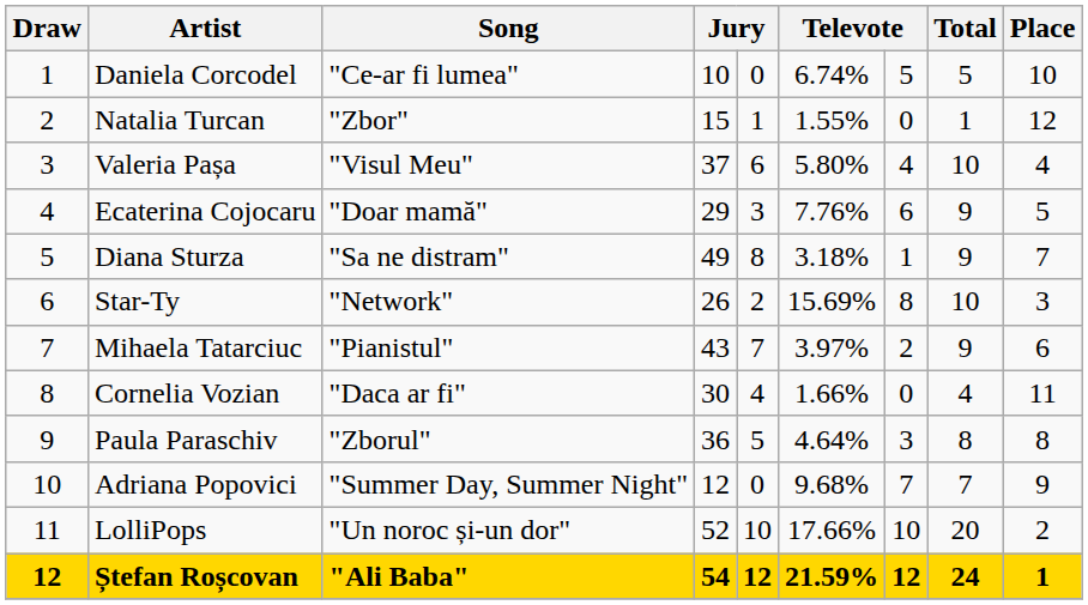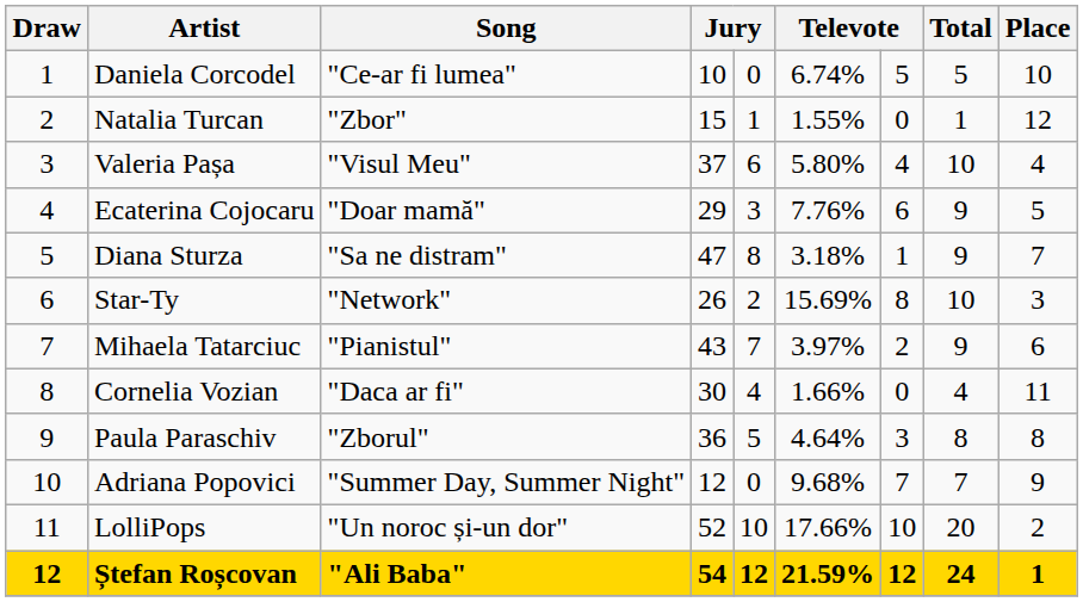Diana Sturza | column 4: 49 -> 47
